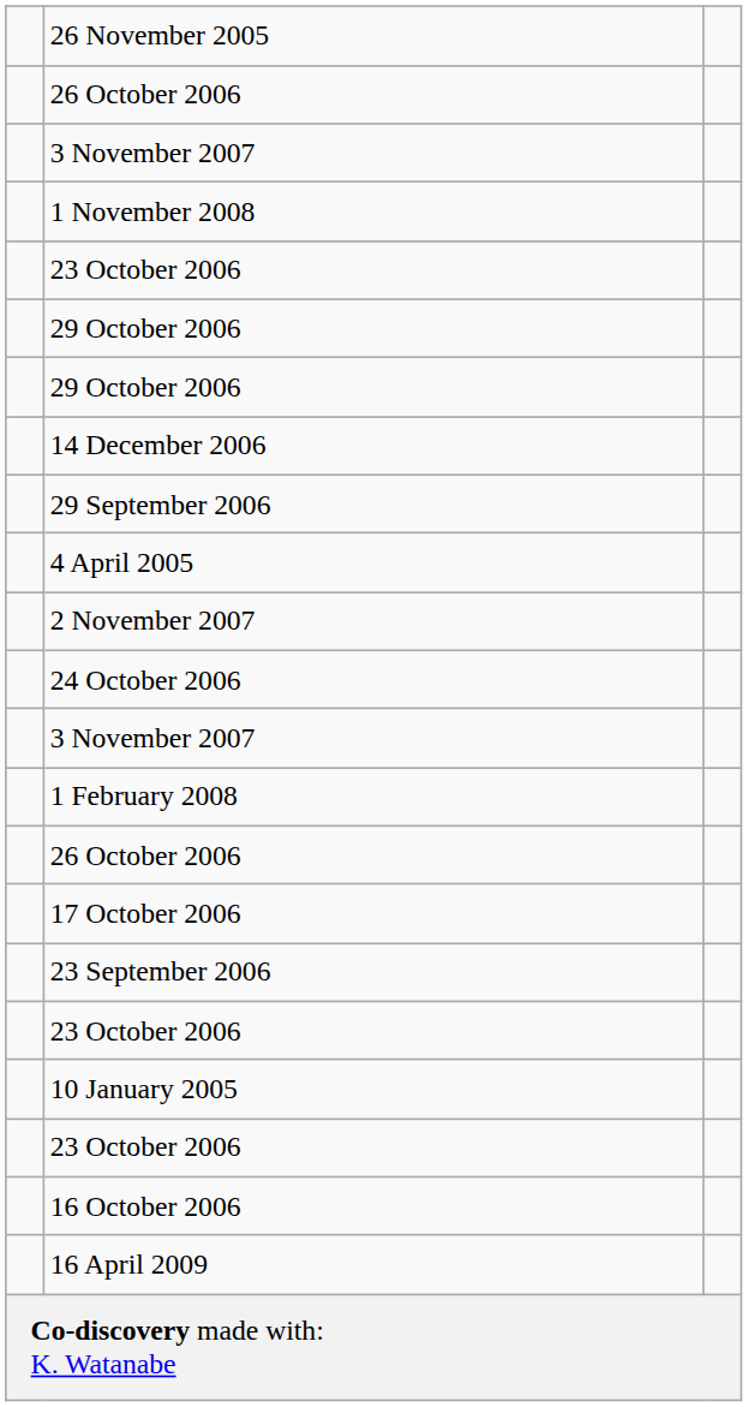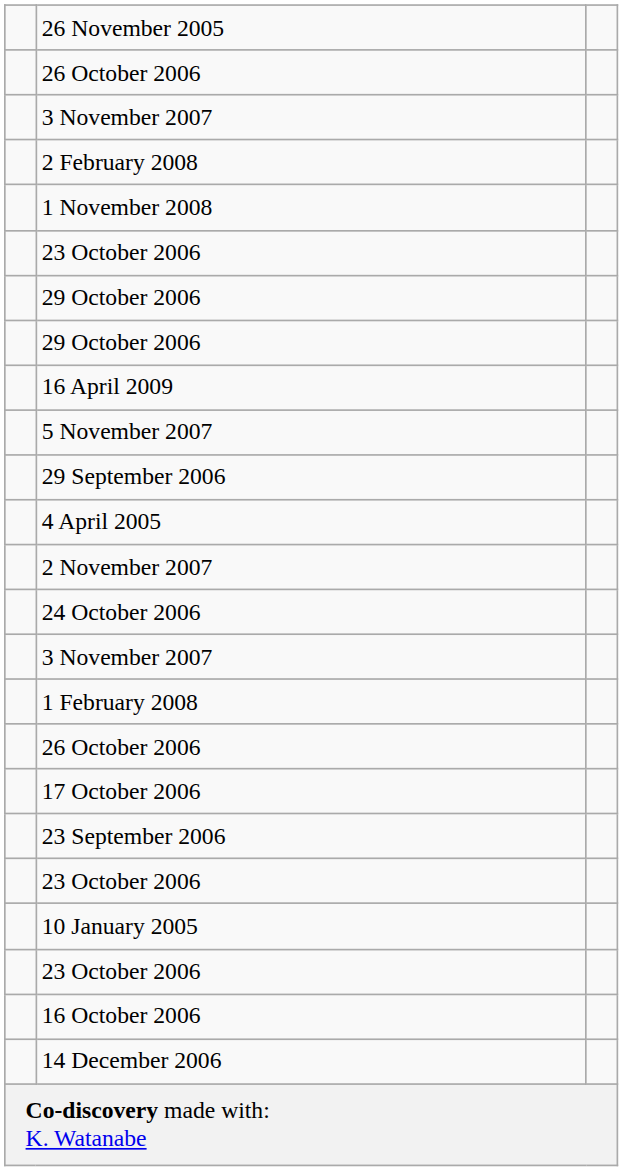+ row: 2 February 2008
rows swapped: 14 December 2006 <-> 16 April 2009
+ row: 5 November 2007
